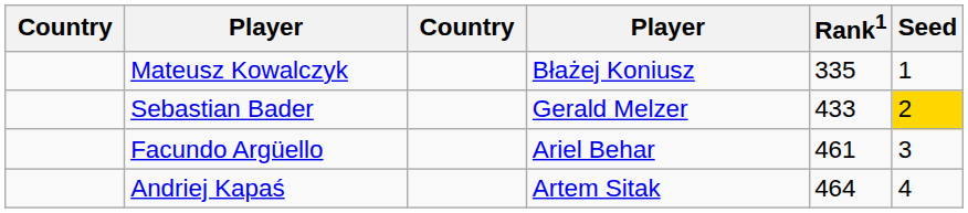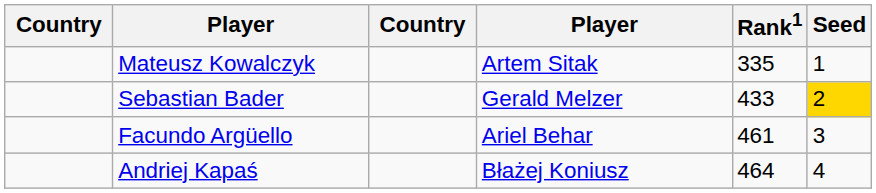Mateusz Kowalczyk | column 4: Błażej Koniusz -> Artem Sitak
Andriej Kapaś | column 4: Artem Sitak -> Błażej Koniusz
